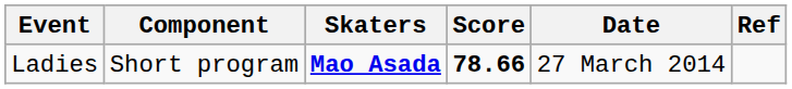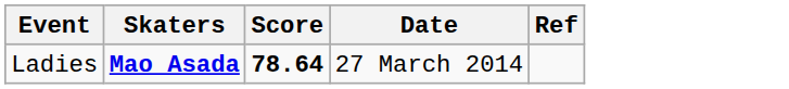- column: Component | Short program
Ladies | Score: 78.66 -> 78.64
